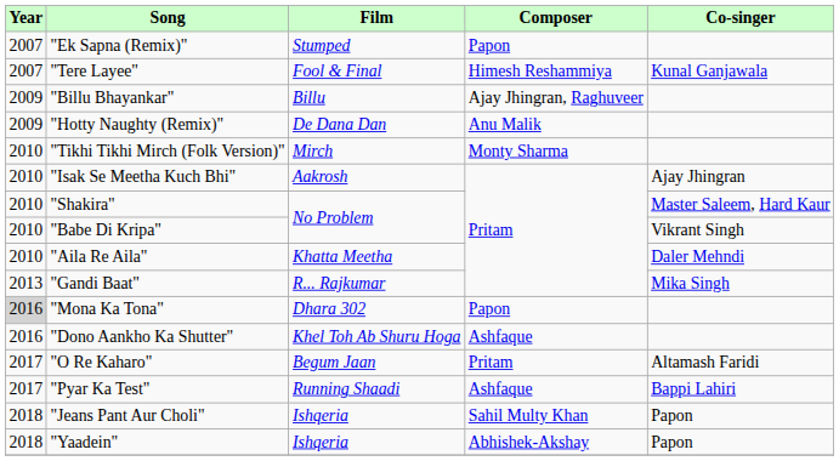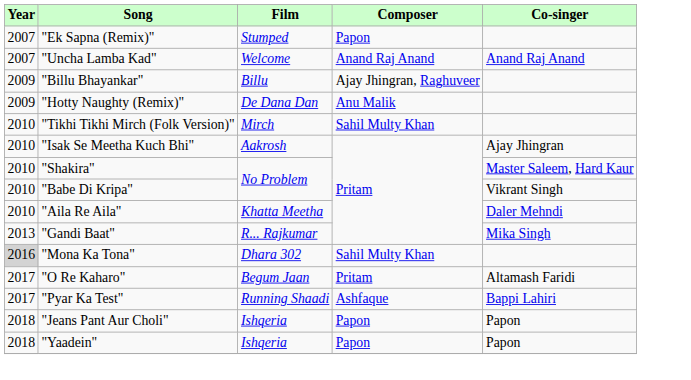- row: 2007 | "Tere Layee" | Fool & Final | Himesh Reshammiya | Kunal Ganjawala
+ row: 2007 | "Uncha Lamba Kad" | Welcome | Anand Raj Anand | Anand Raj Anand
"Tikhi Tikhi Mirch (Folk Version)" | Composer: Monty Sharma -> Sahil Multy Khan
"Mona Ka Tona" | Composer: Papon -> Sahil Multy Khan
- row: 2016 | "Dono Aankho Ka Shutter" | Khel Toh Ab Shuru Hoga | Ashfaque
"Jeans Pant Aur Choli" | Composer: Sahil Multy Khan -> Papon
"Yaadein" | Composer: Abhishek-Akshay -> Papon
